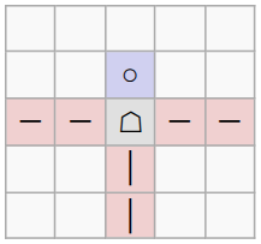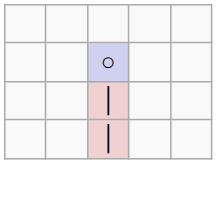- row: ─ | ─ | ☖ | ─ | ─
